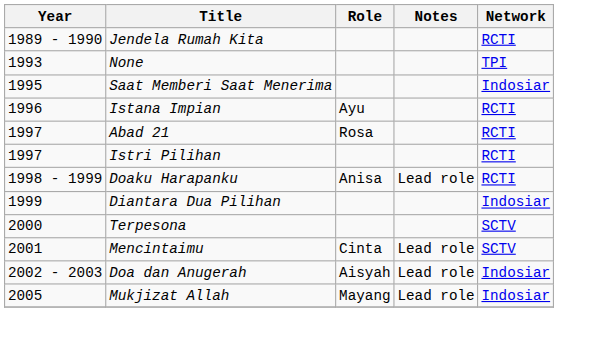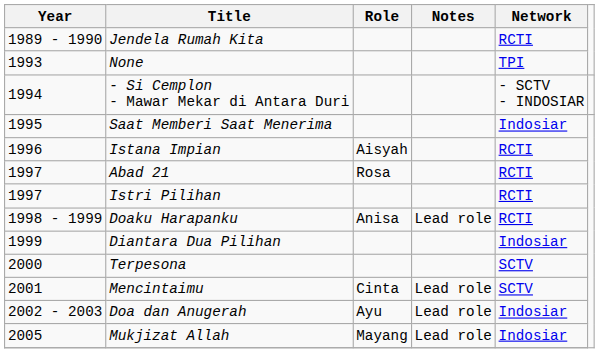+ row: 1994 | - Si Cemplon - Mawar Mekar di Antara Duri | - SCTV - INDOSIAR
Istana Impian | Role: Ayu -> Aisyah
Doa dan Anugerah | Role: Aisyah -> Ayu
